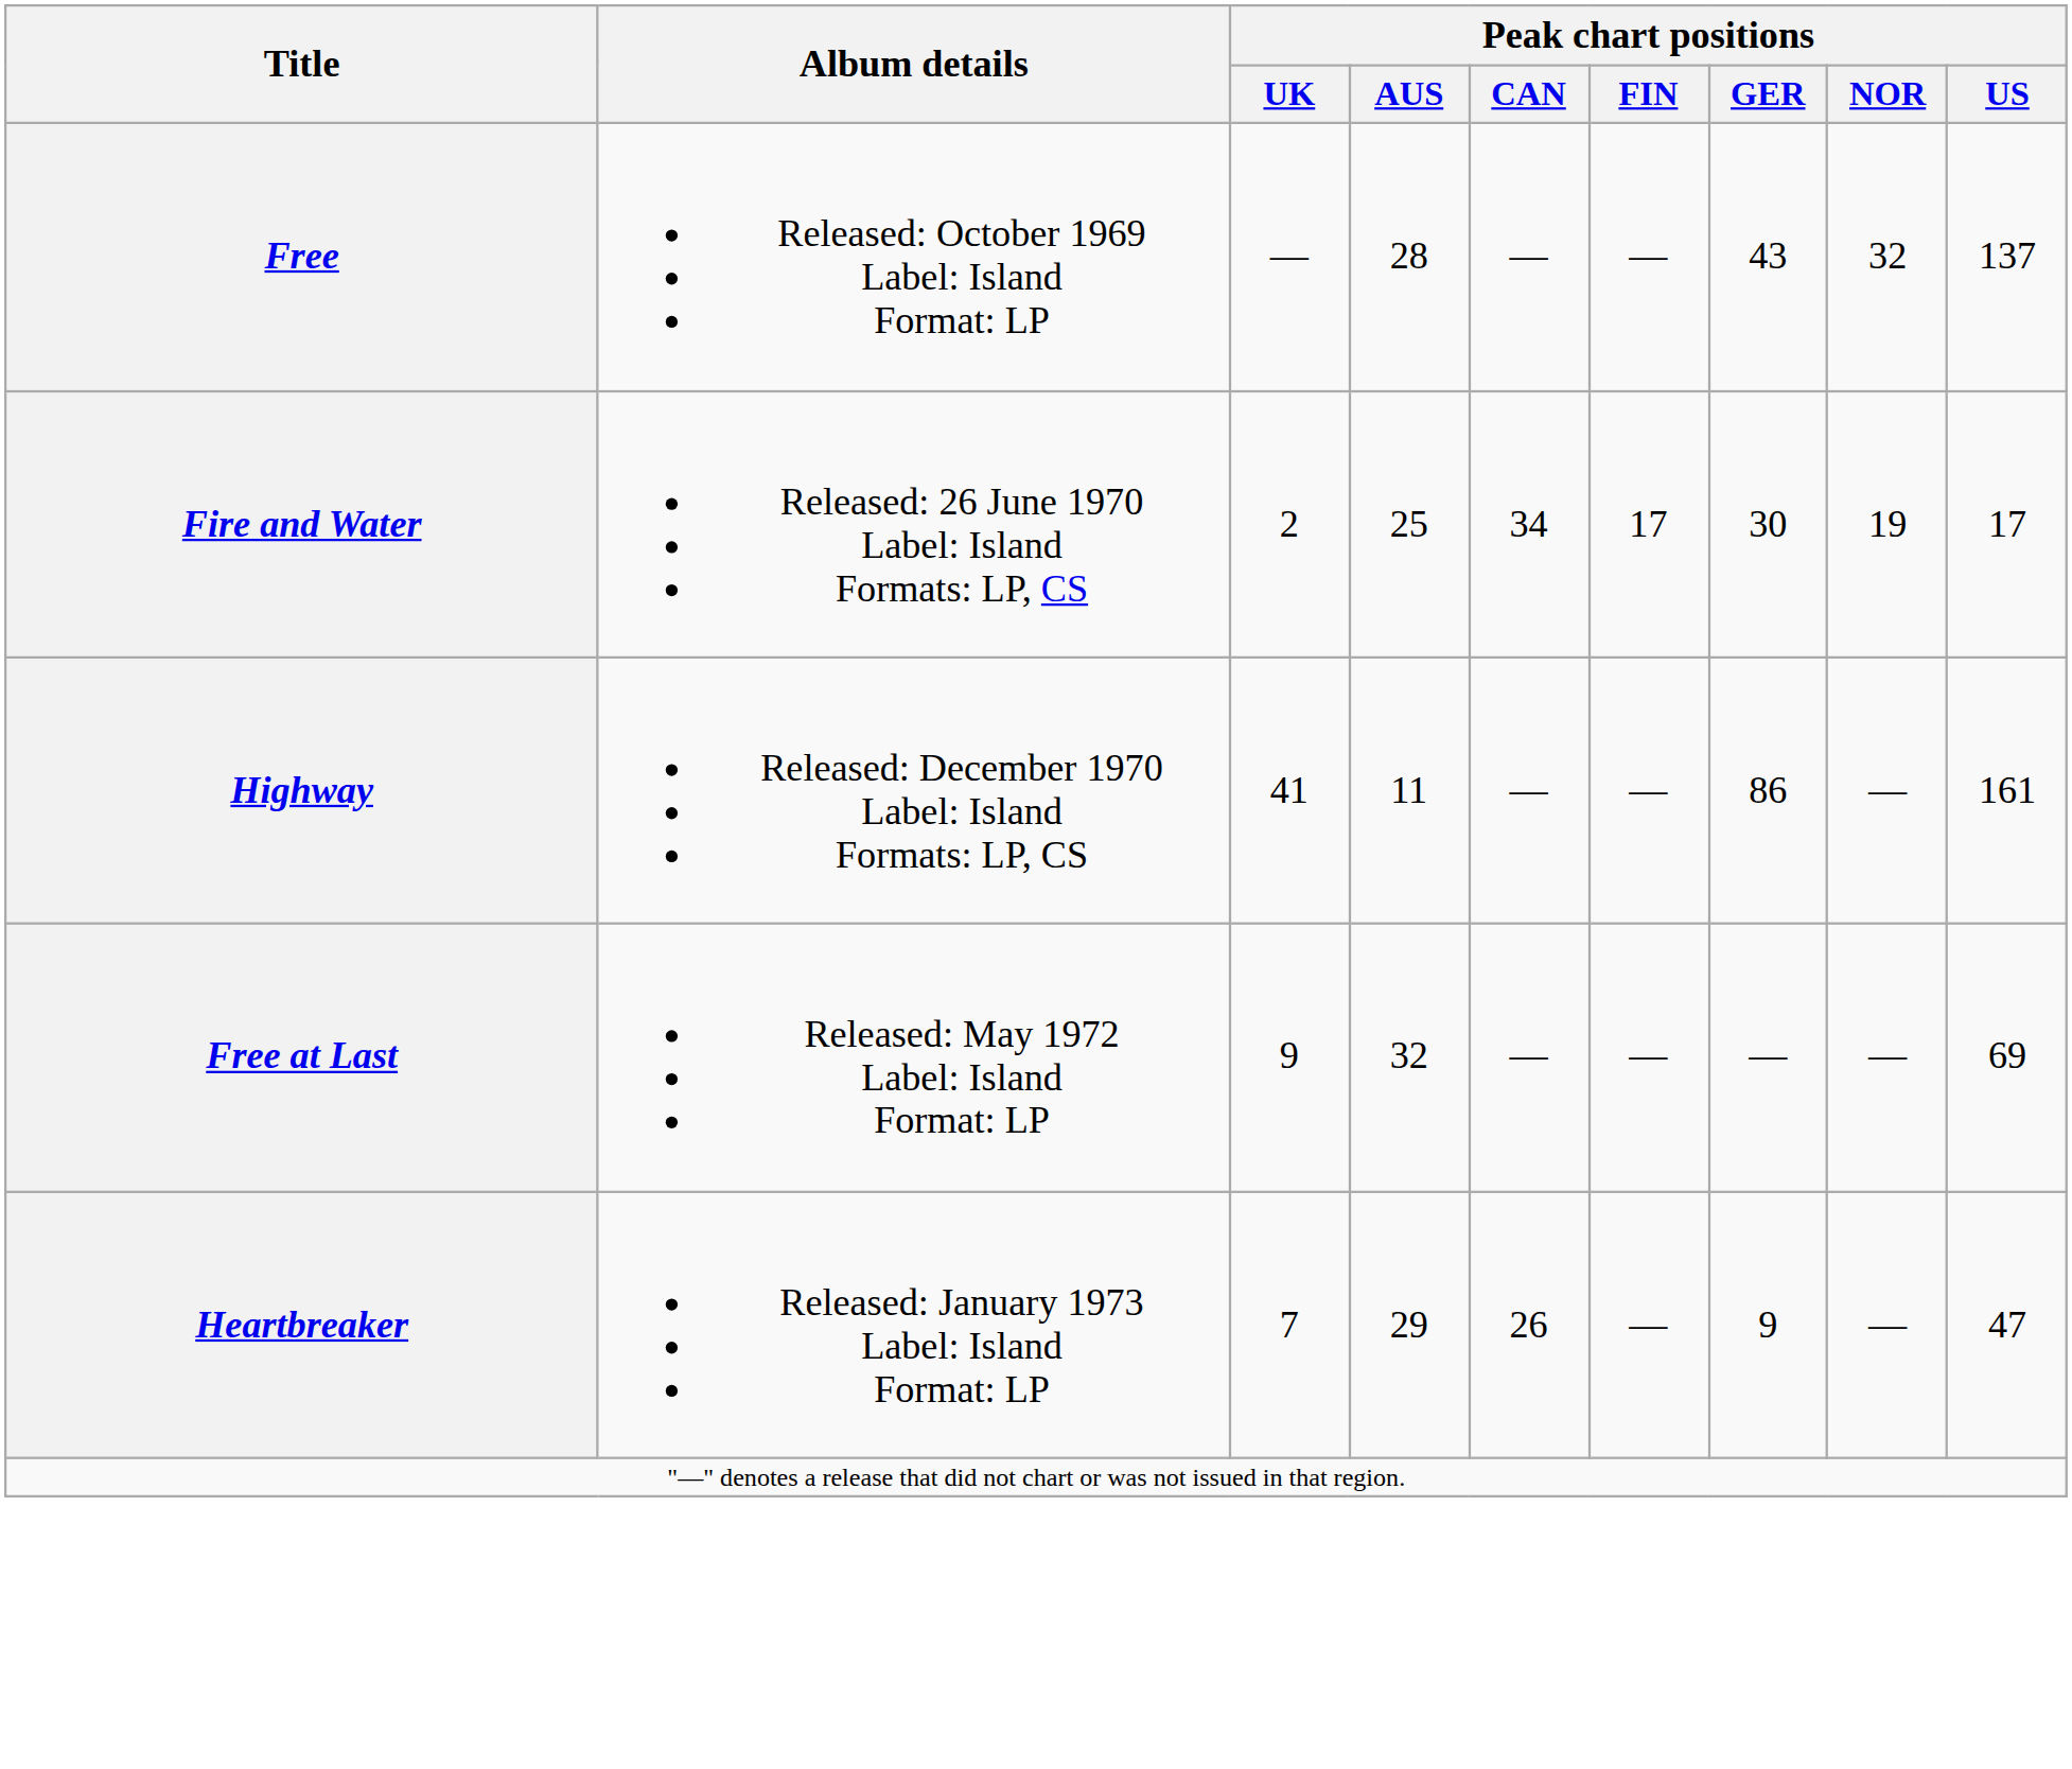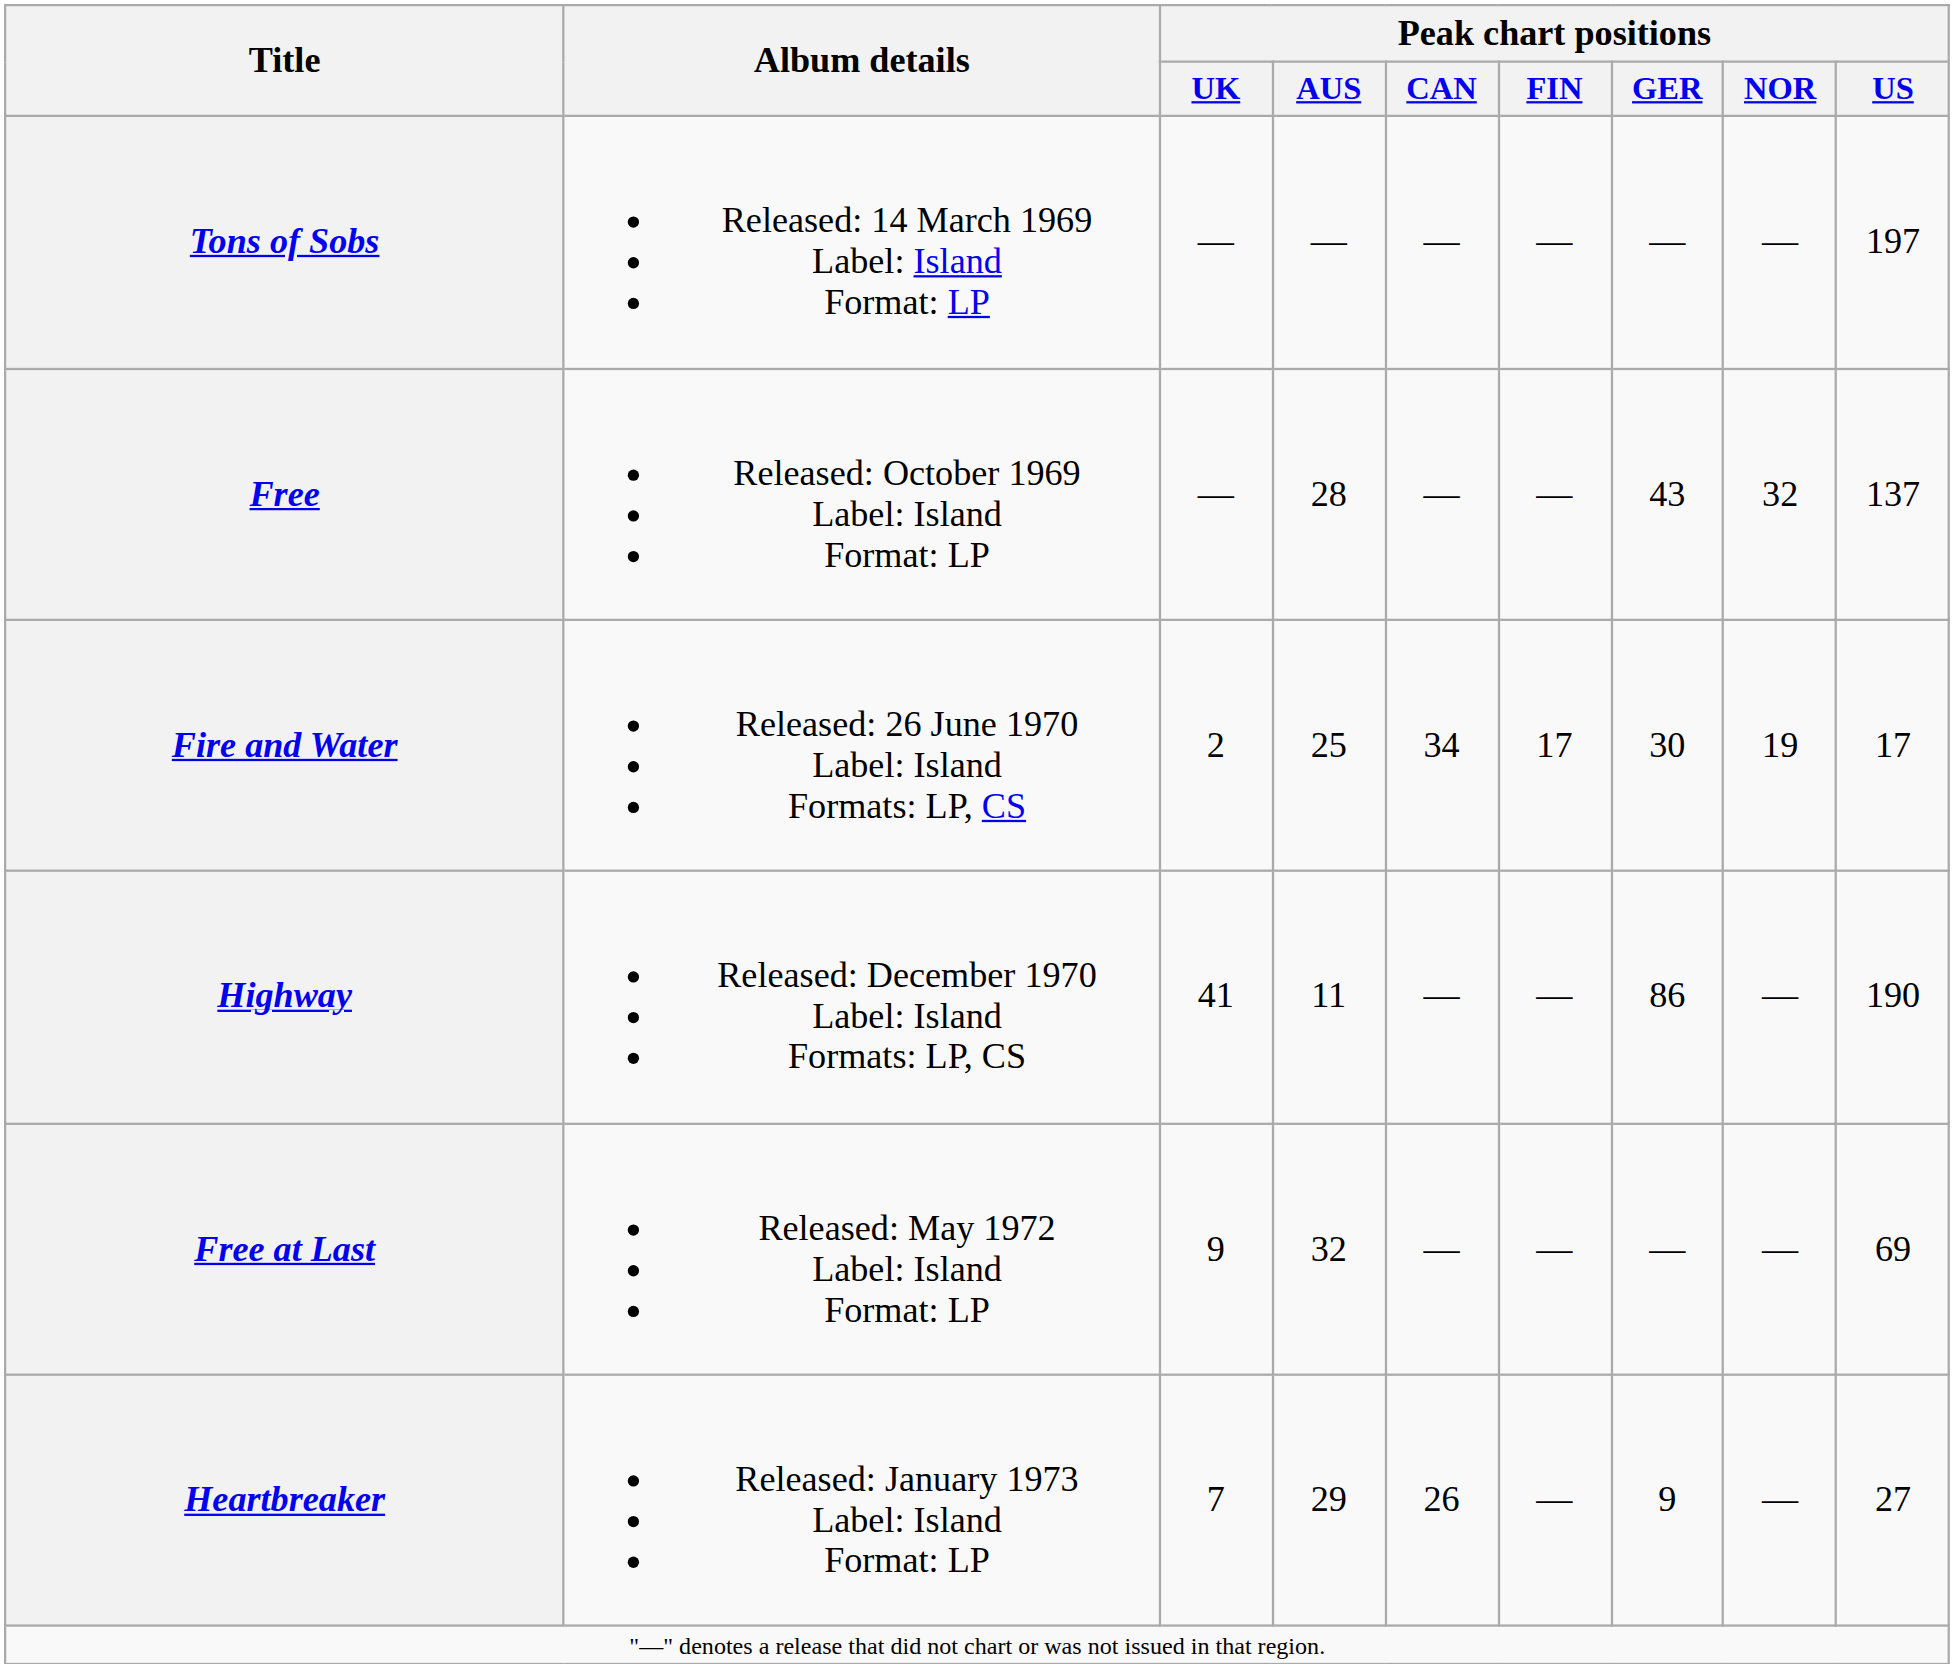+ row: Tons of Sobs | Released: 14 March 1969 Label: Island Format: LP | — | — | — | — | — | — | 197
Highway | Peak chart positions / US: 161 -> 190
Heartbreaker | Peak chart positions / US: 47 -> 27
